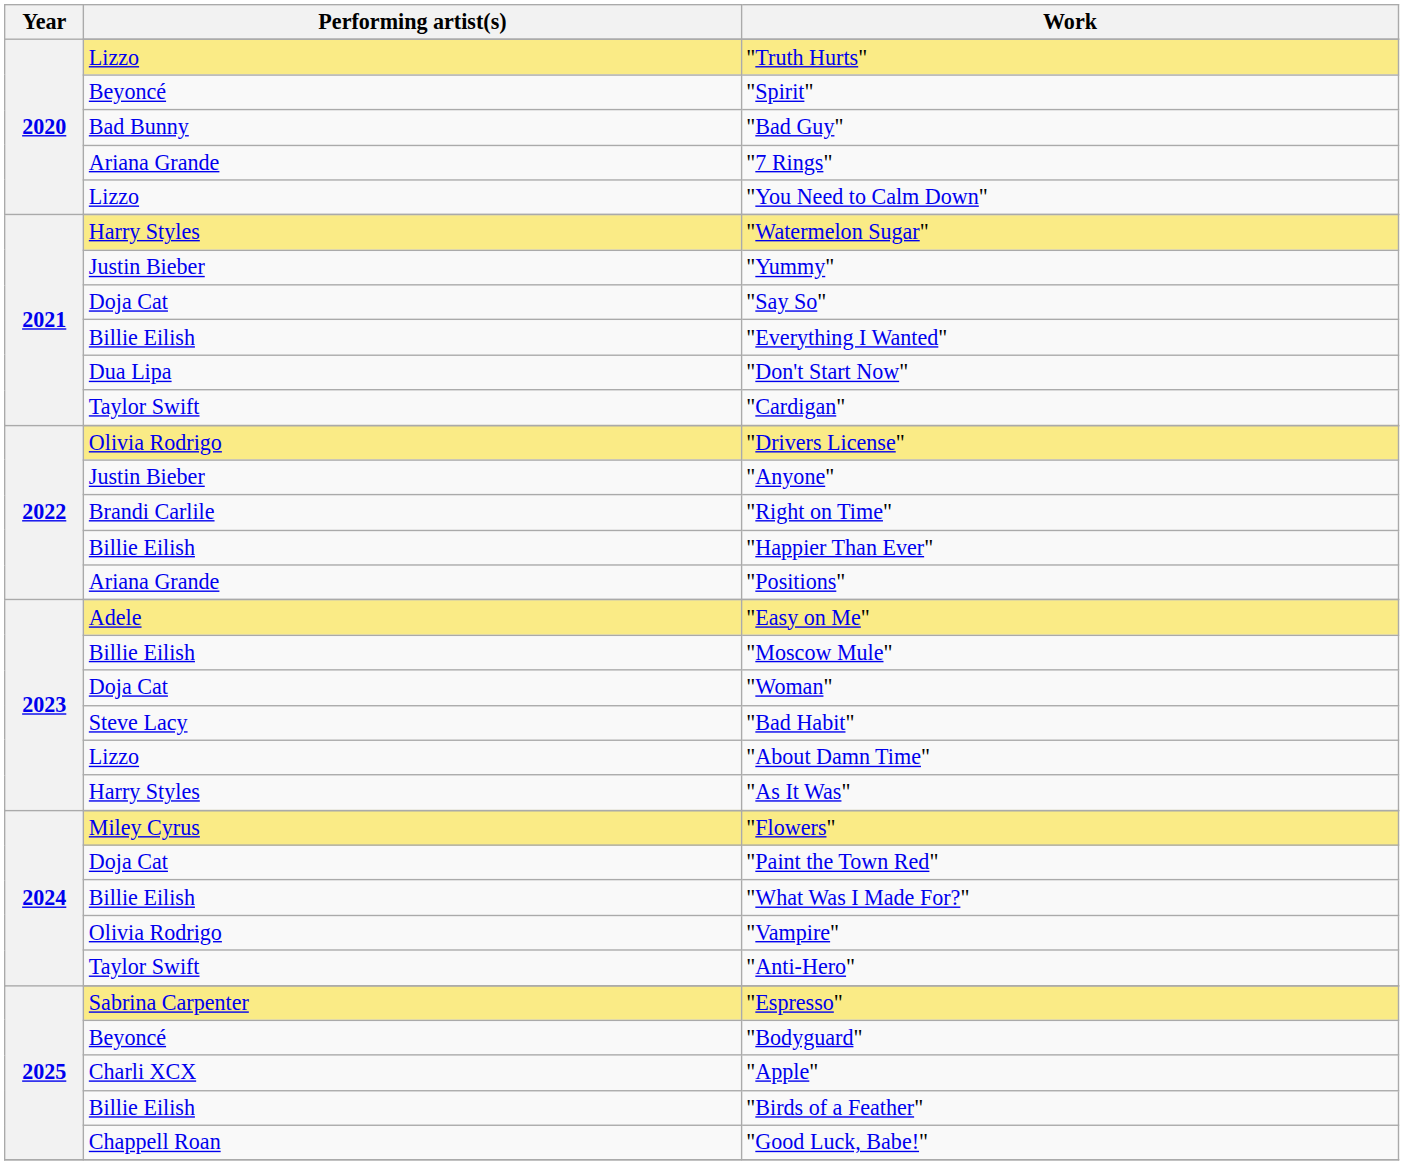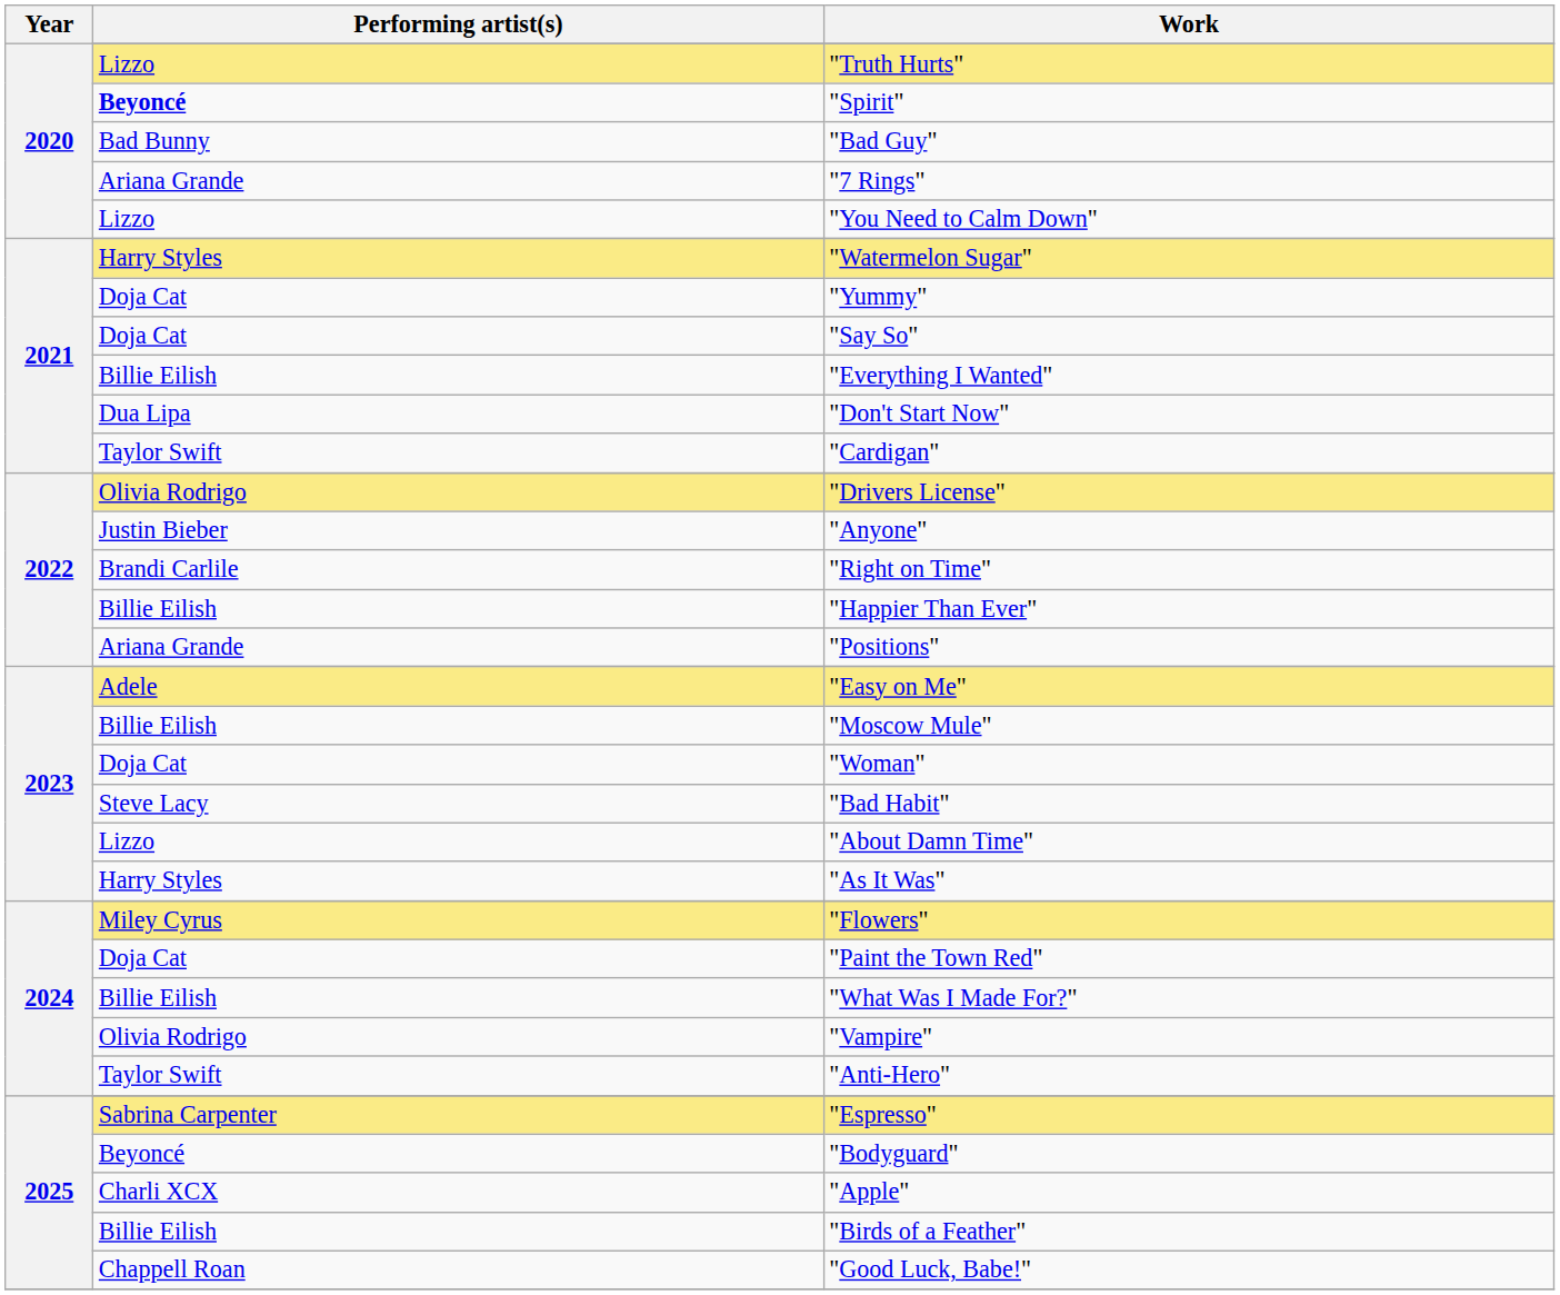"Spirit" | Performing artist(s): normal -> bold
"Yummy" | Performing artist(s): Justin Bieber -> Doja Cat
